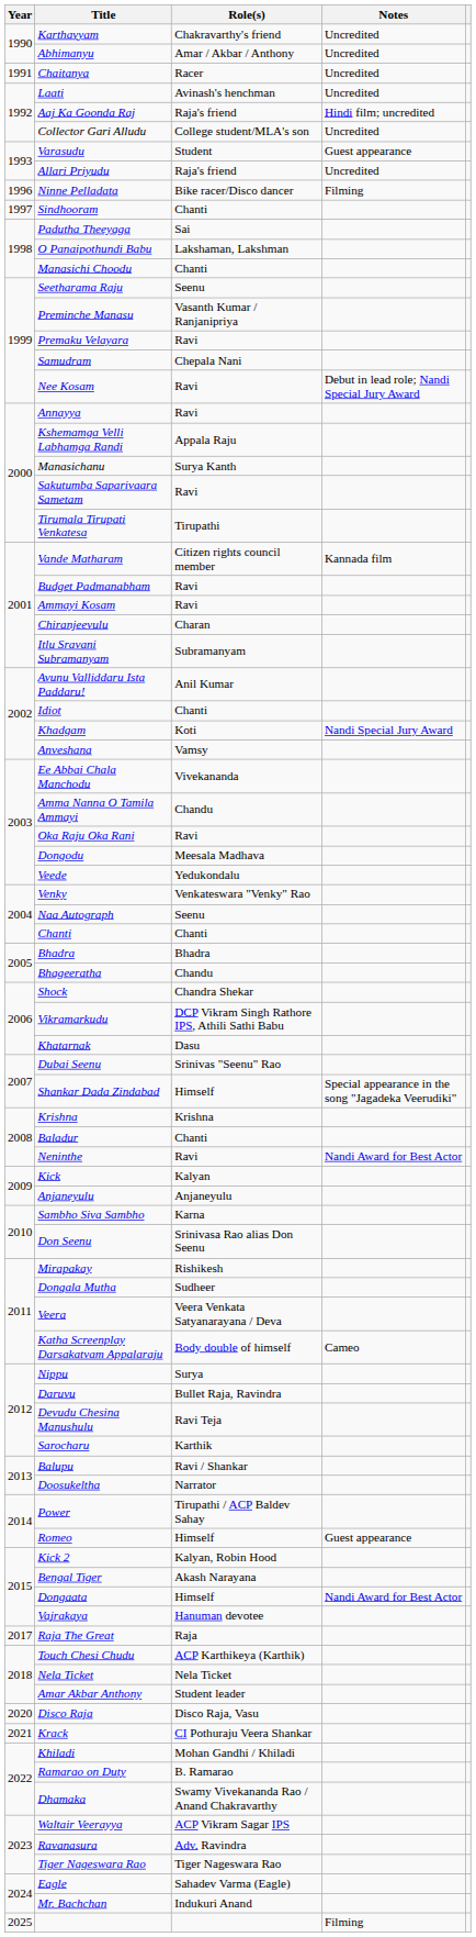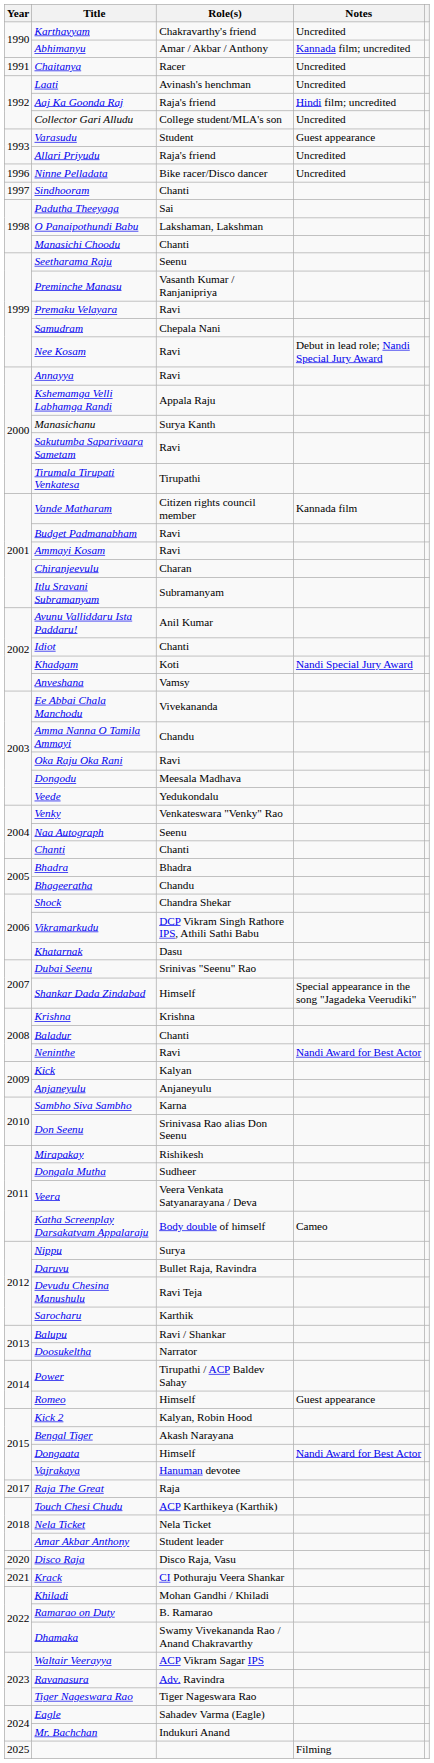Abhimanyu | Notes: Uncredited -> Kannada film; uncredited
Ninne Pelladata | Notes: Filming -> Uncredited
